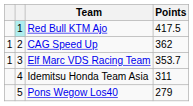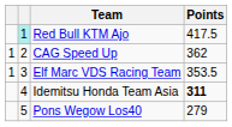Elf Marc VDS Racing Team | Points: 353.7 -> 353.5
Idemitsu Honda Team Asia | Points: normal -> bold
